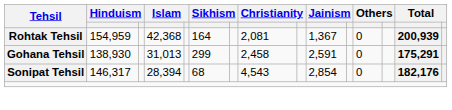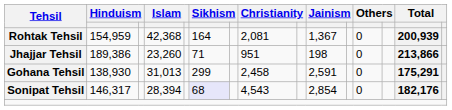+ row: Jhajjar Tehsil | 189,386 | 23,260 | 71 | 951 | 198 | 0 | 213,866
Sonipat Tehsil | column 6: no background -> lavender background
